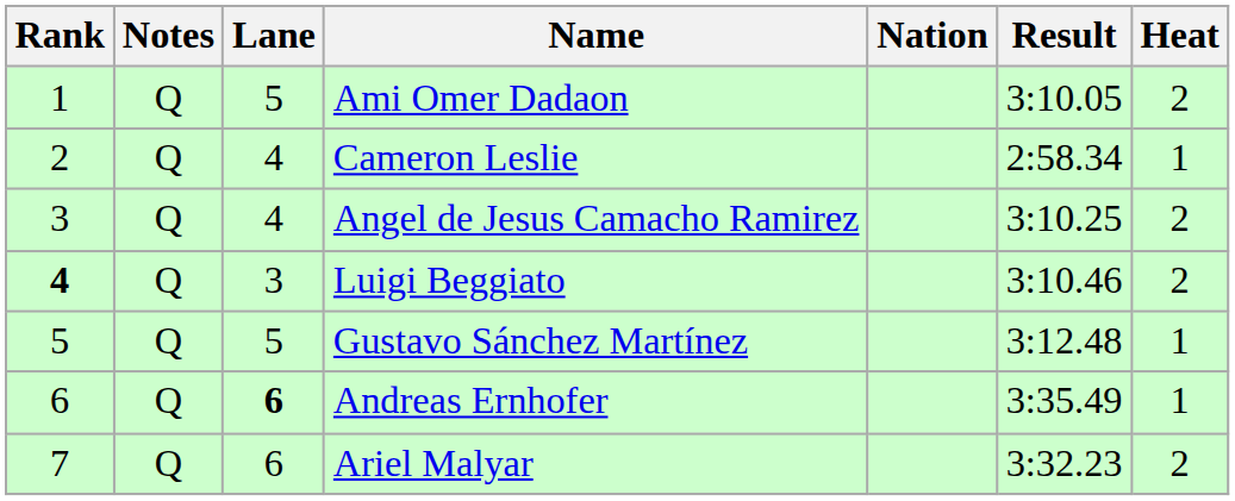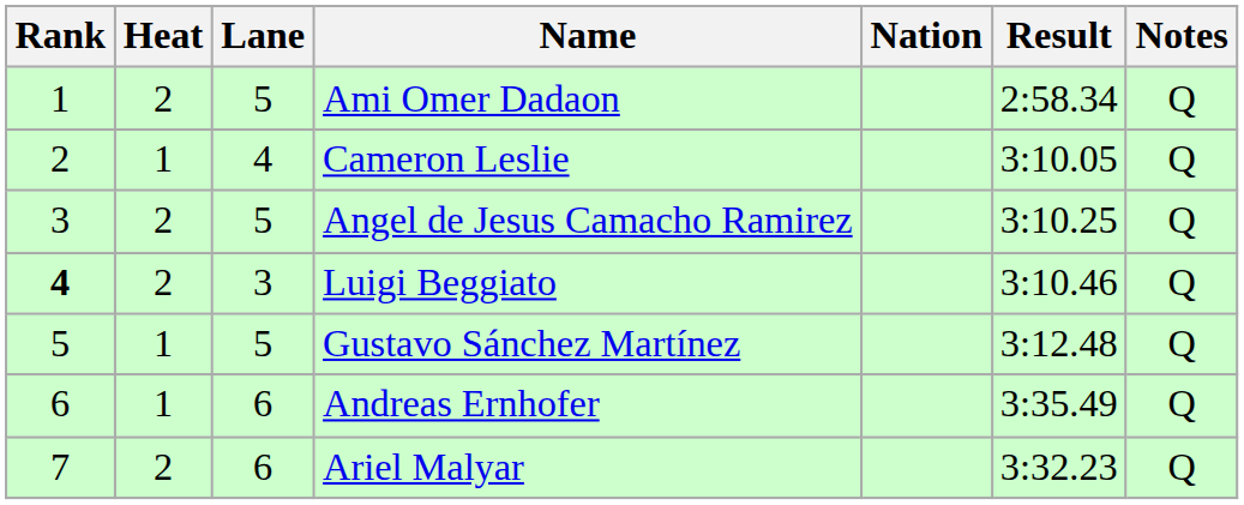columns swapped: Heat <-> Notes
Ami Omer Dadaon | Result: 3:10.05 -> 2:58.34
Cameron Leslie | Result: 2:58.34 -> 3:10.05
Angel de Jesus Camacho Ramirez | Lane: 4 -> 5
Andreas Ernhofer | Lane: bold -> normal
